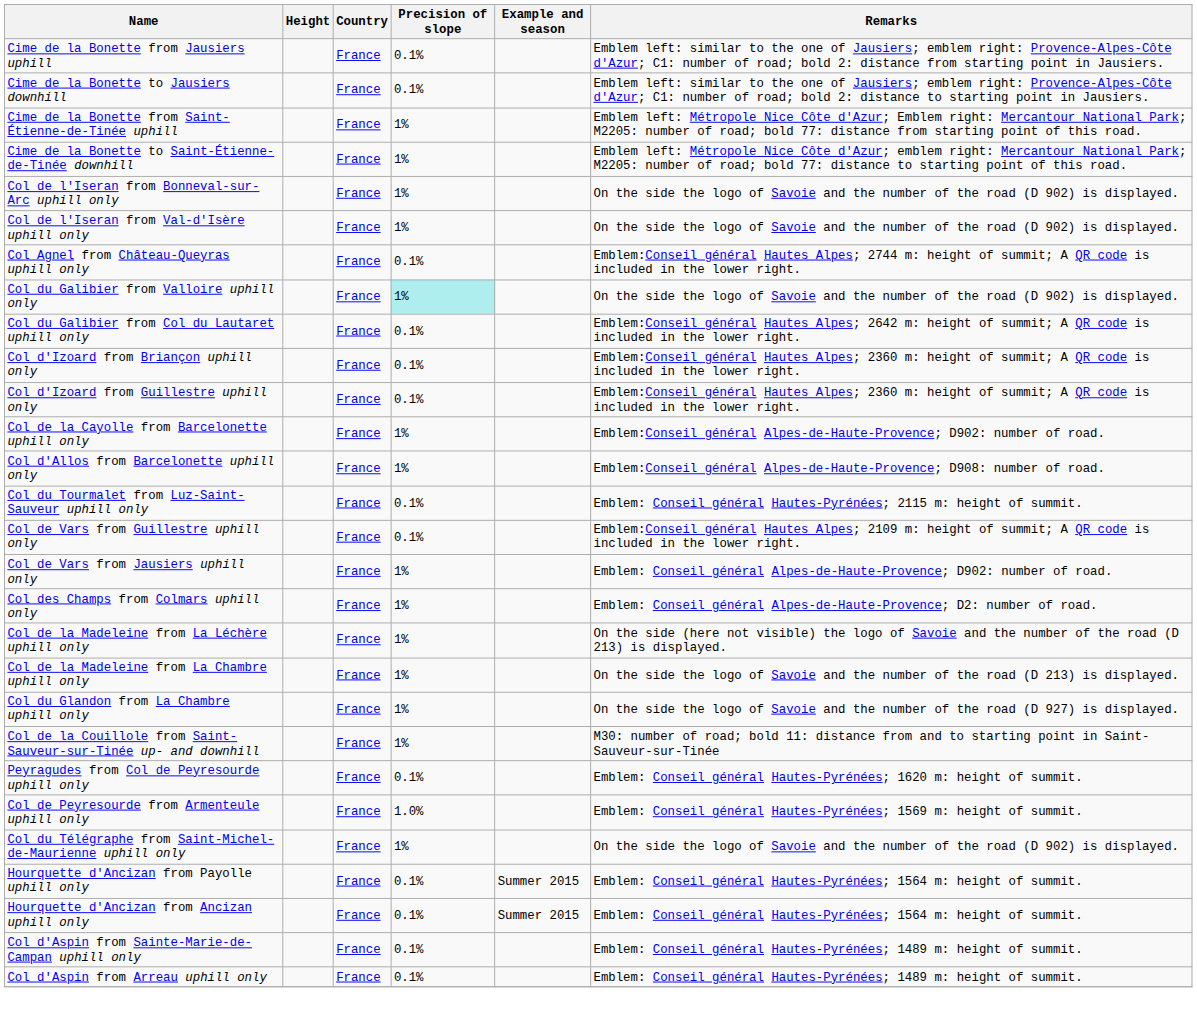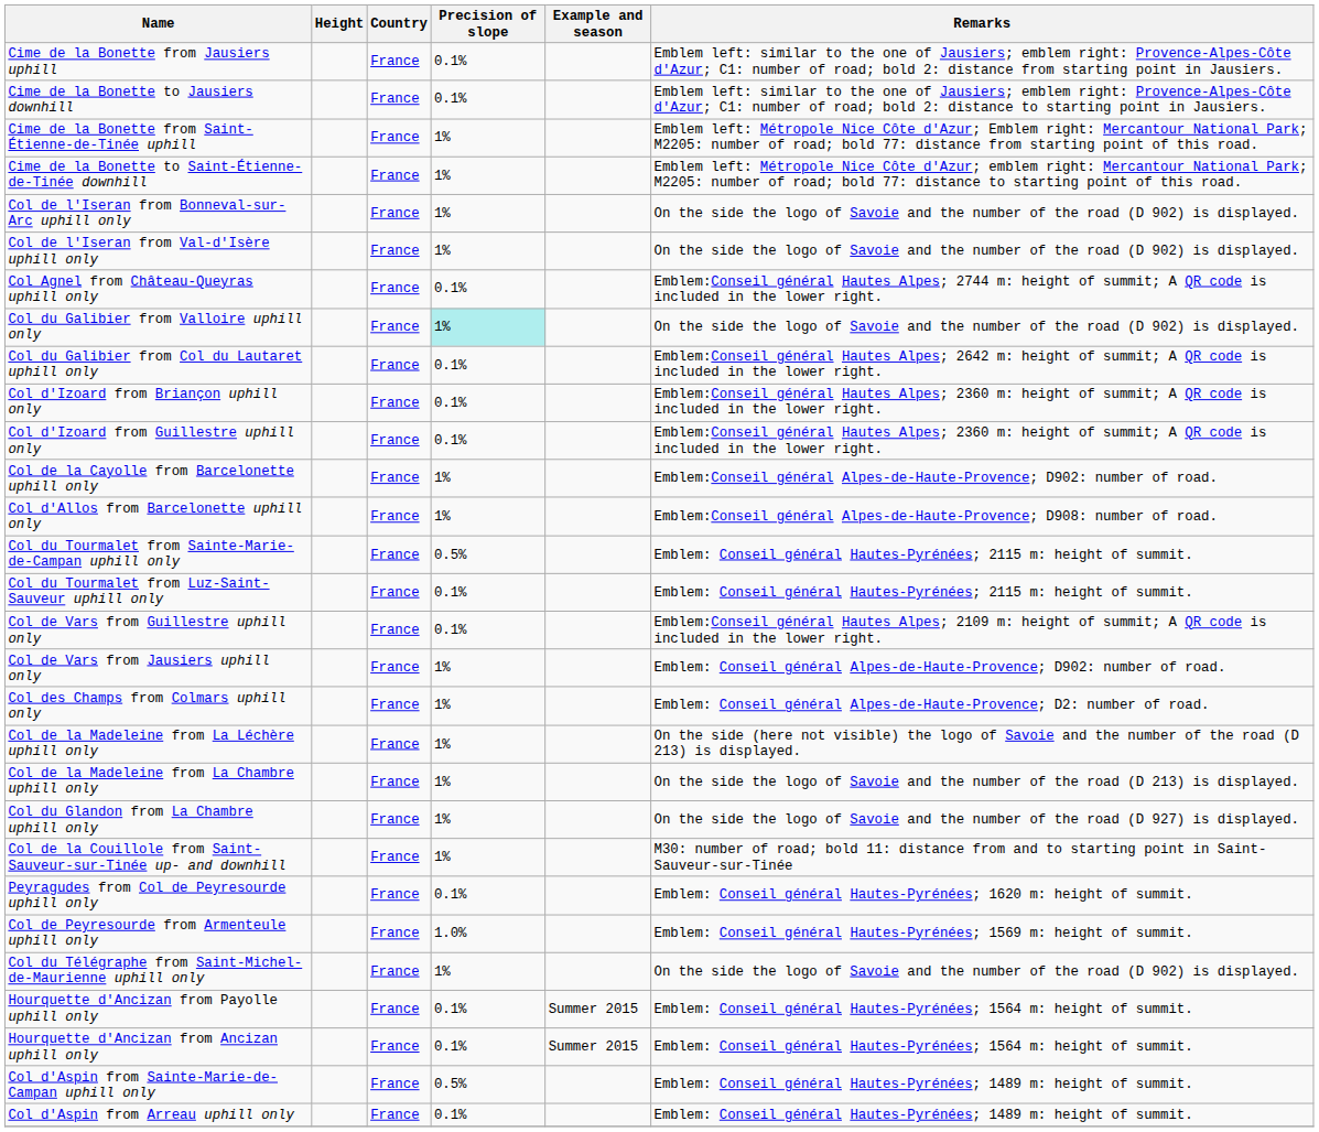+ row: Col du Tourmalet from Sainte-Marie-de-Campan uphill only | France | 0.5% | Emblem: Conseil général Hautes-Pyrénées; 2115 m: height of summit.
Col d'Aspin from Sainte-Marie-de-Campan uphill only | Precision of slope: 0.1% -> 0.5%
